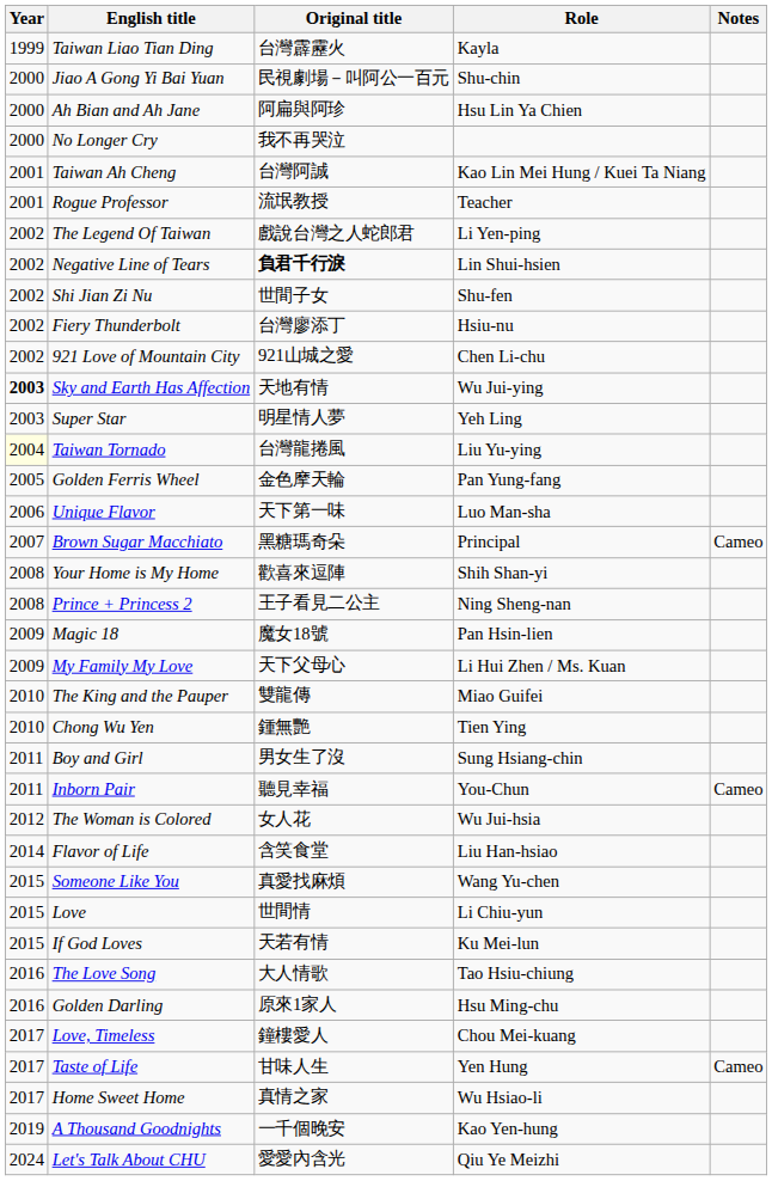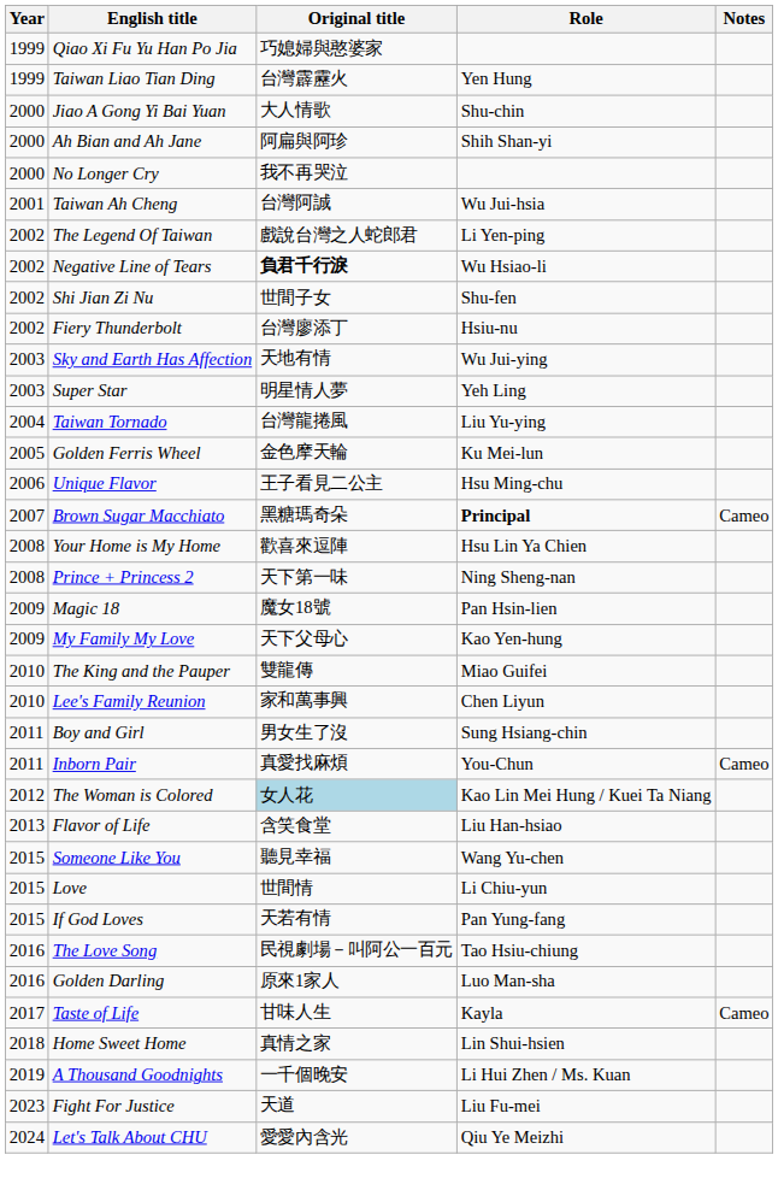+ row: 1999 | Qiao Xi Fu Yu Han Po Jia | 巧媳婦與憨婆家
Taiwan Liao Tian Ding | Role: Kayla -> Yen Hung
Jiao A Gong Yi Bai Yuan | Original title: 民視劇場－叫阿公一百元 -> 大人情歌
Ah Bian and Ah Jane | Role: Hsu Lin Ya Chien -> Shih Shan-yi
Taiwan Ah Cheng | Role: Kao Lin Mei Hung / Kuei Ta Niang -> Wu Jui-hsia
- row: 2001 | Rogue Professor | 流氓教授 | Teacher
Negative Line of Tears | Role: Lin Shui-hsien -> Wu Hsiao-li
- row: 2002 | 921 Love of Mountain City | 921山城之愛 | Chen Li-chu
Sky and Earth Has Affection | Year: bold -> normal
Taiwan Tornado | Year: lightyellow background -> no background
Golden Ferris Wheel | Role: Pan Yung-fang -> Ku Mei-lun
Unique Flavor | Original title: 天下第一味 -> 王子看見二公主
Unique Flavor | Role: Luo Man-sha -> Hsu Ming-chu
Brown Sugar Macchiato | Role: normal -> bold
Your Home is My Home | Role: Shih Shan-yi -> Hsu Lin Ya Chien
Prince + Princess 2 | Original title: 王子看見二公主 -> 天下第一味
My Family My Love | Role: Li Hui Zhen / Ms. Kuan -> Kao Yen-hung
+ row: 2010 | Lee's Family Reunion | 家和萬事興 | Chen Liyun
- row: 2010 | Chong Wu Yen | 鍾無艷 | Tien Ying
Inborn Pair | Original title: 聽見幸福 -> 真愛找麻煩
The Woman is Colored | Original title: no background -> lightblue background
The Woman is Colored | Role: Wu Jui-hsia -> Kao Lin Mei Hung / Kuei Ta Niang
Flavor of Life | Year: 2014 -> 2013
Someone Like You | Original title: 真愛找麻煩 -> 聽見幸福
If God Loves | Role: Ku Mei-lun -> Pan Yung-fang
The Love Song | Original title: 大人情歌 -> 民視劇場－叫阿公一百元
Golden Darling | Role: Hsu Ming-chu -> Luo Man-sha
- row: 2017 | Love, Timeless | 鐘樓愛人 | Chou Mei-kuang
Taste of Life | Role: Yen Hung -> Kayla
Home Sweet Home | Year: 2017 -> 2018
Home Sweet Home | Role: Wu Hsiao-li -> Lin Shui-hsien
A Thousand Goodnights | Role: Kao Yen-hung -> Li Hui Zhen / Ms. Kuan
+ row: 2023 | Fight For Justice | 天道 | Liu Fu-mei
